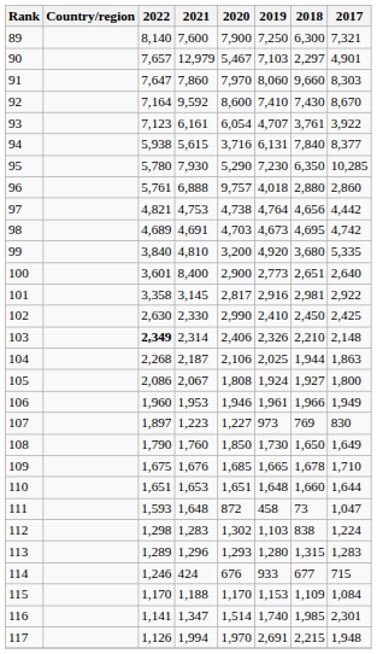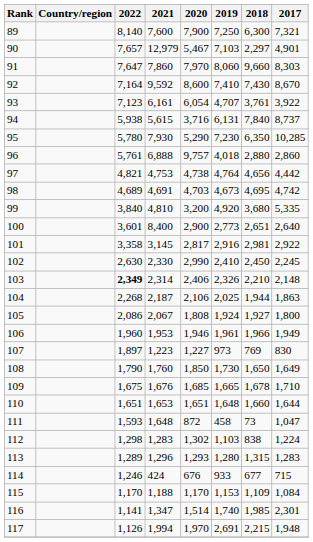94 | 2017: 8,377 -> 8,737
102 | 2017: 2,425 -> 2,245
